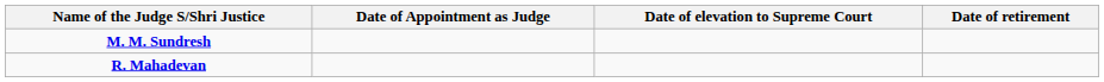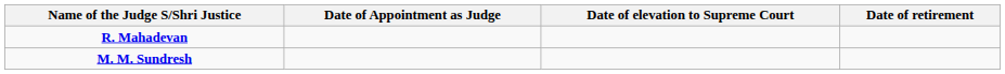rows swapped: M. M. Sundresh <-> R. Mahadevan
